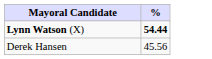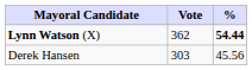+ column: Vote | 362 | 303
